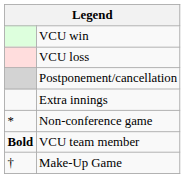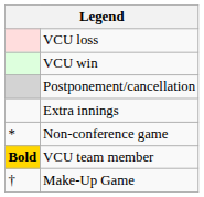rows swapped: VCU win <-> VCU loss
VCU team member | column 1: no background -> gold background
